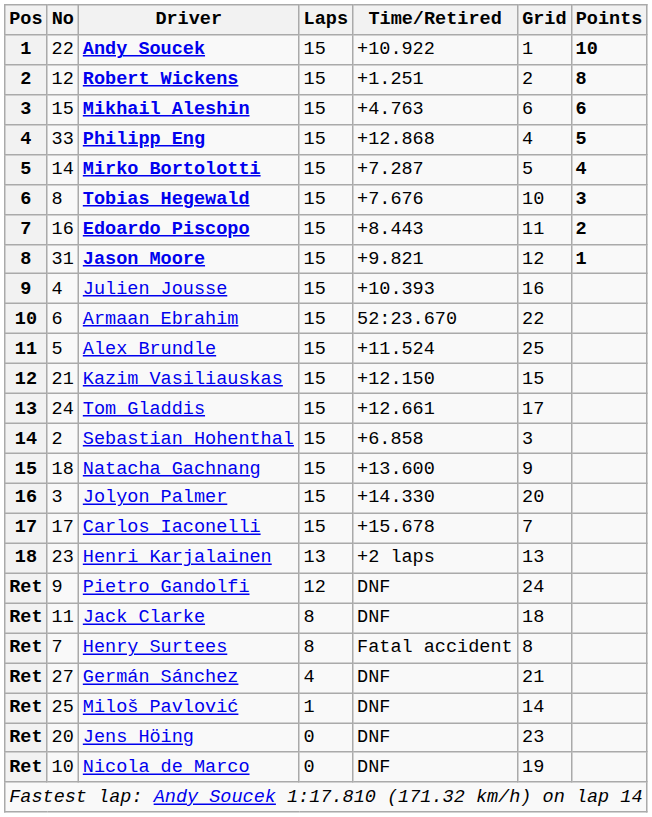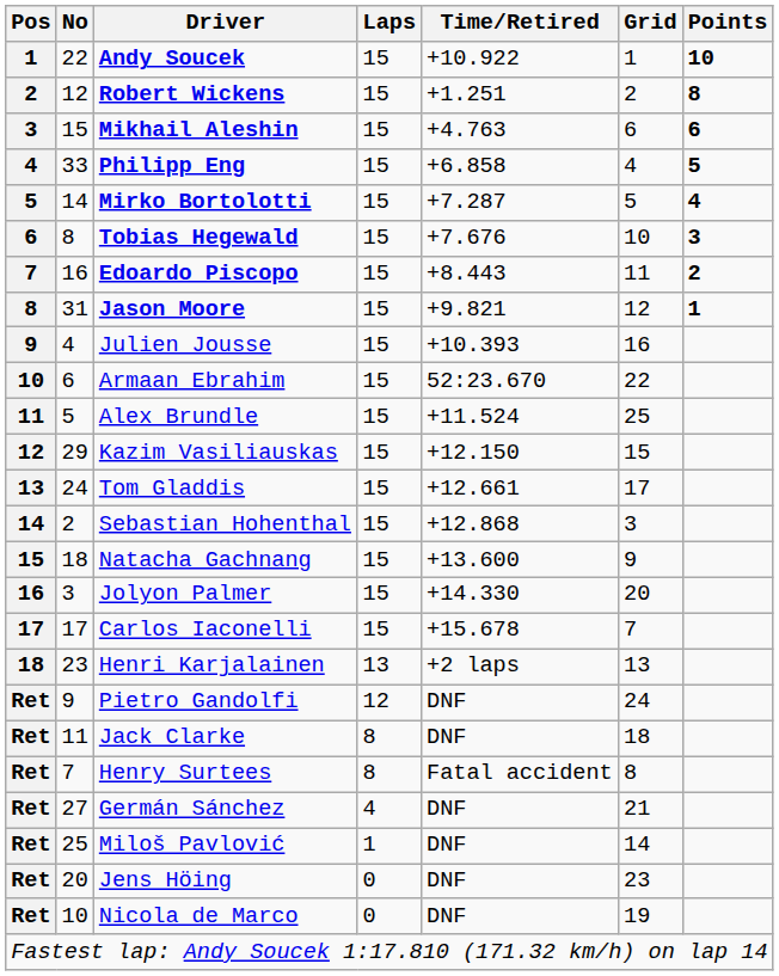Philipp Eng | Time/Retired: +12.868 -> +6.858
Kazim Vasiliauskas | No: 21 -> 29
Sebastian Hohenthal | Time/Retired: +6.858 -> +12.868
